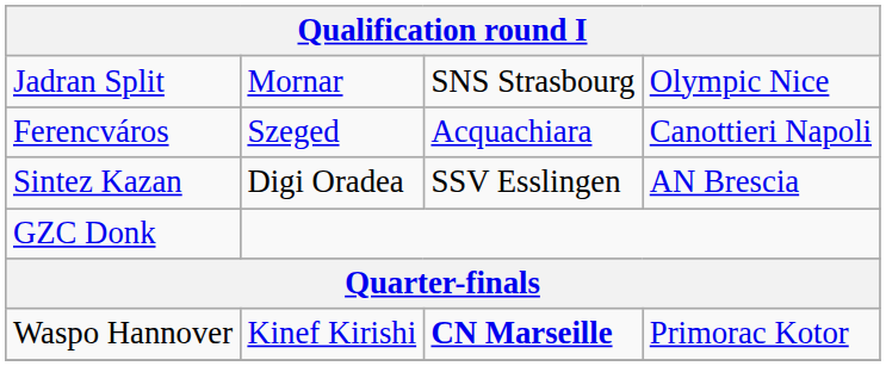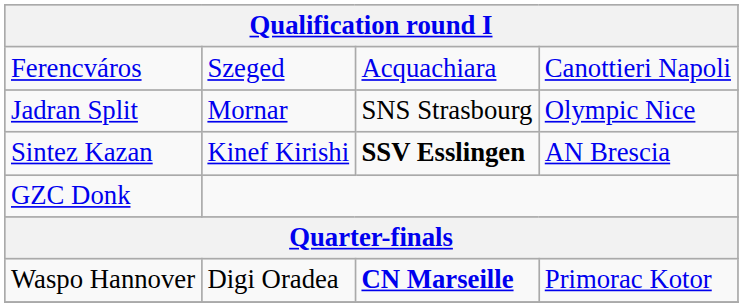rows swapped: Jadran Split <-> Ferencváros
Sintez Kazan | column 2: Digi Oradea -> Kinef Kirishi
Sintez Kazan | column 3: normal -> bold
Waspo Hannover | column 2: Kinef Kirishi -> Digi Oradea
